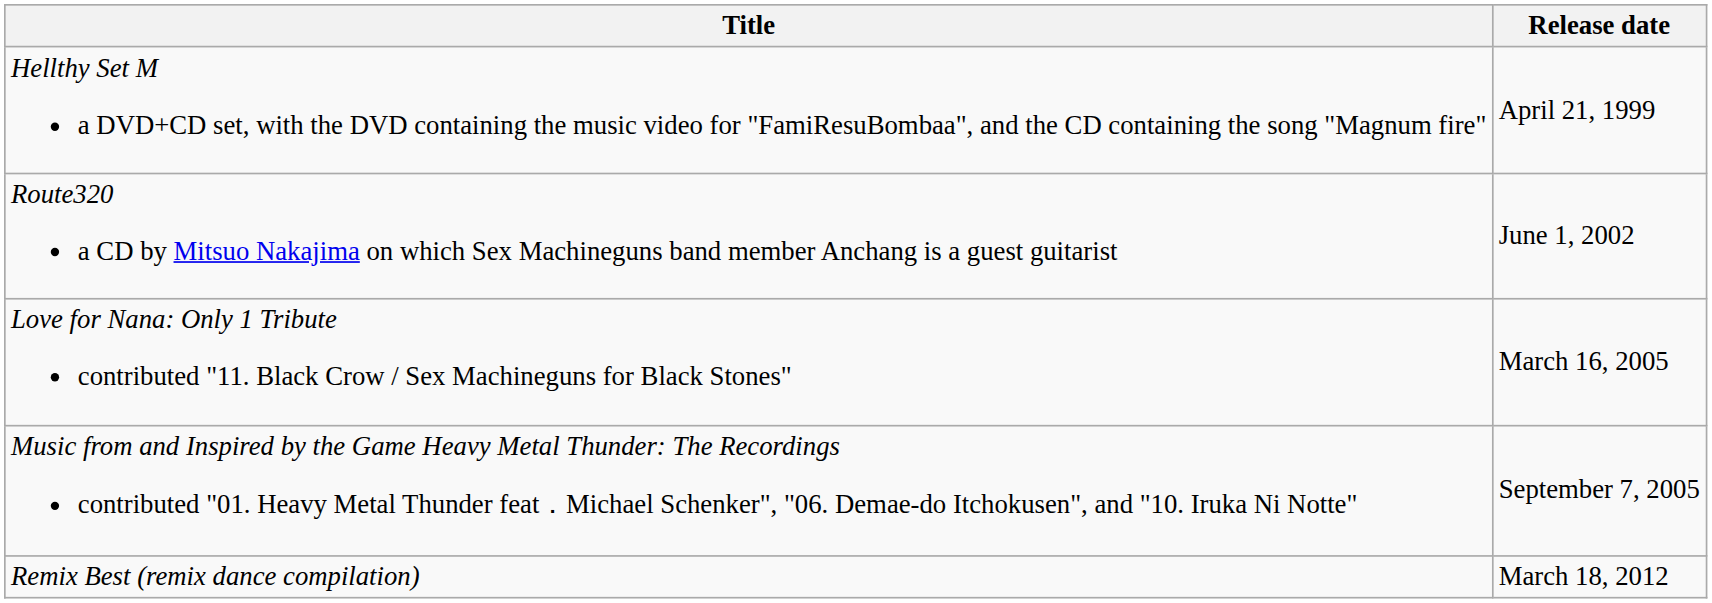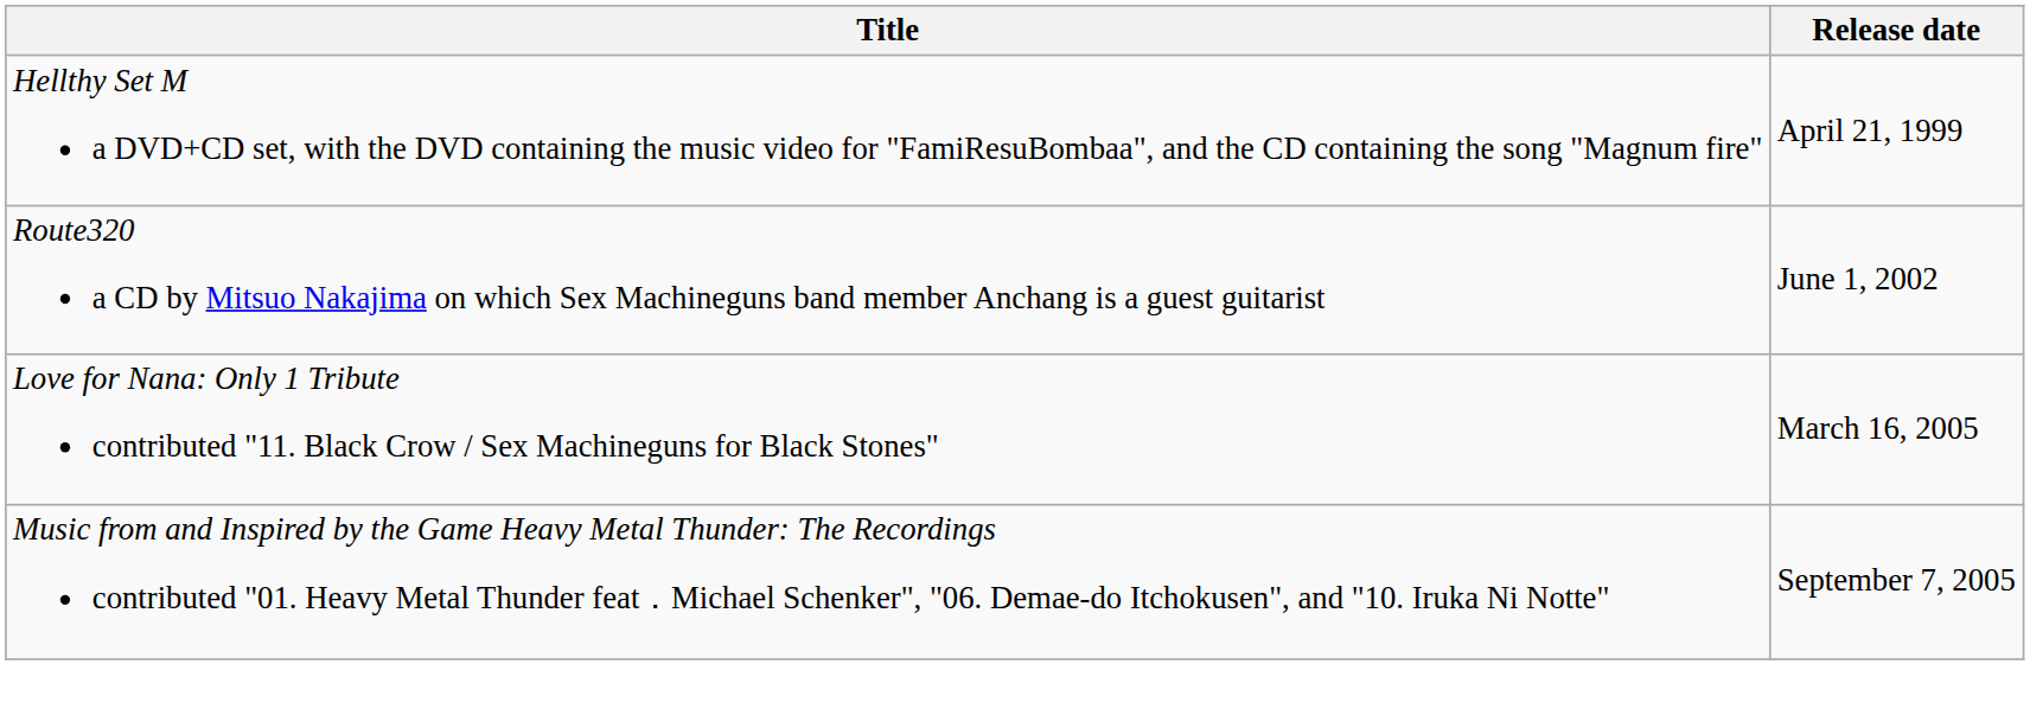- row: Remix Best (remix dance compilation) | March 18, 2012
